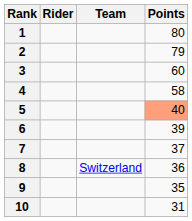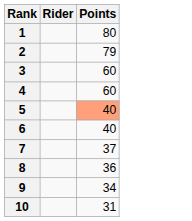- column: Team | Switzerland
4 | Points: 58 -> 60
6 | Points: 39 -> 40
9 | Points: 35 -> 34
